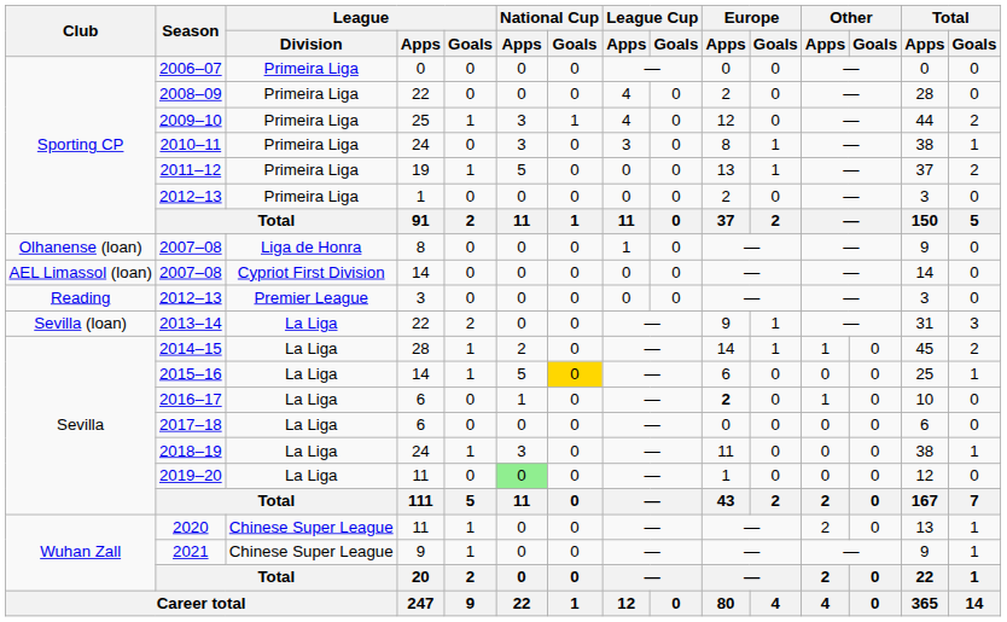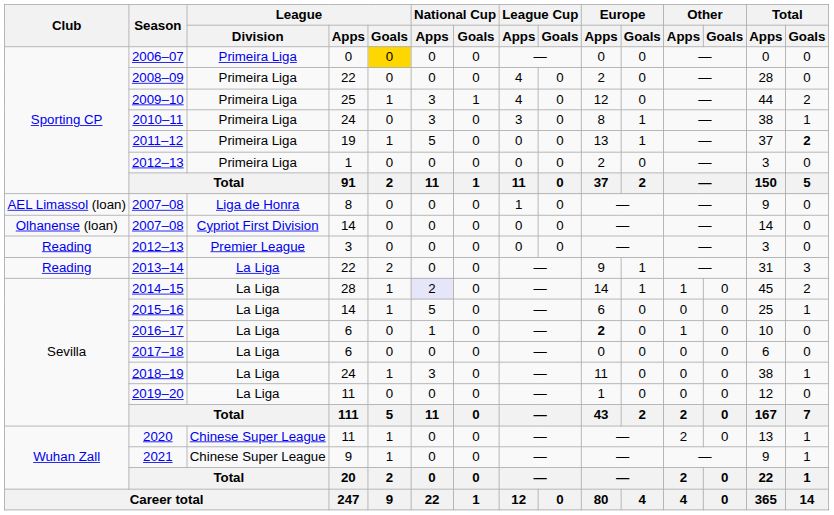2006–07 | League / Goals: no background -> gold background
2011–12 | Total / Goals: normal -> bold
2007–08 / 8 | Club: Olhanense (loan) -> AEL Limassol (loan)
2007–08 / 14 | Club: AEL Limassol (loan) -> Olhanense (loan)
2013–14 | Club: Sevilla (loan) -> Reading
2014–15 | National Cup / Apps: no background -> lavender background
2015–16 | National Cup / Goals: gold background -> no background
2019–20 | National Cup / Apps: lightgreen background -> no background
